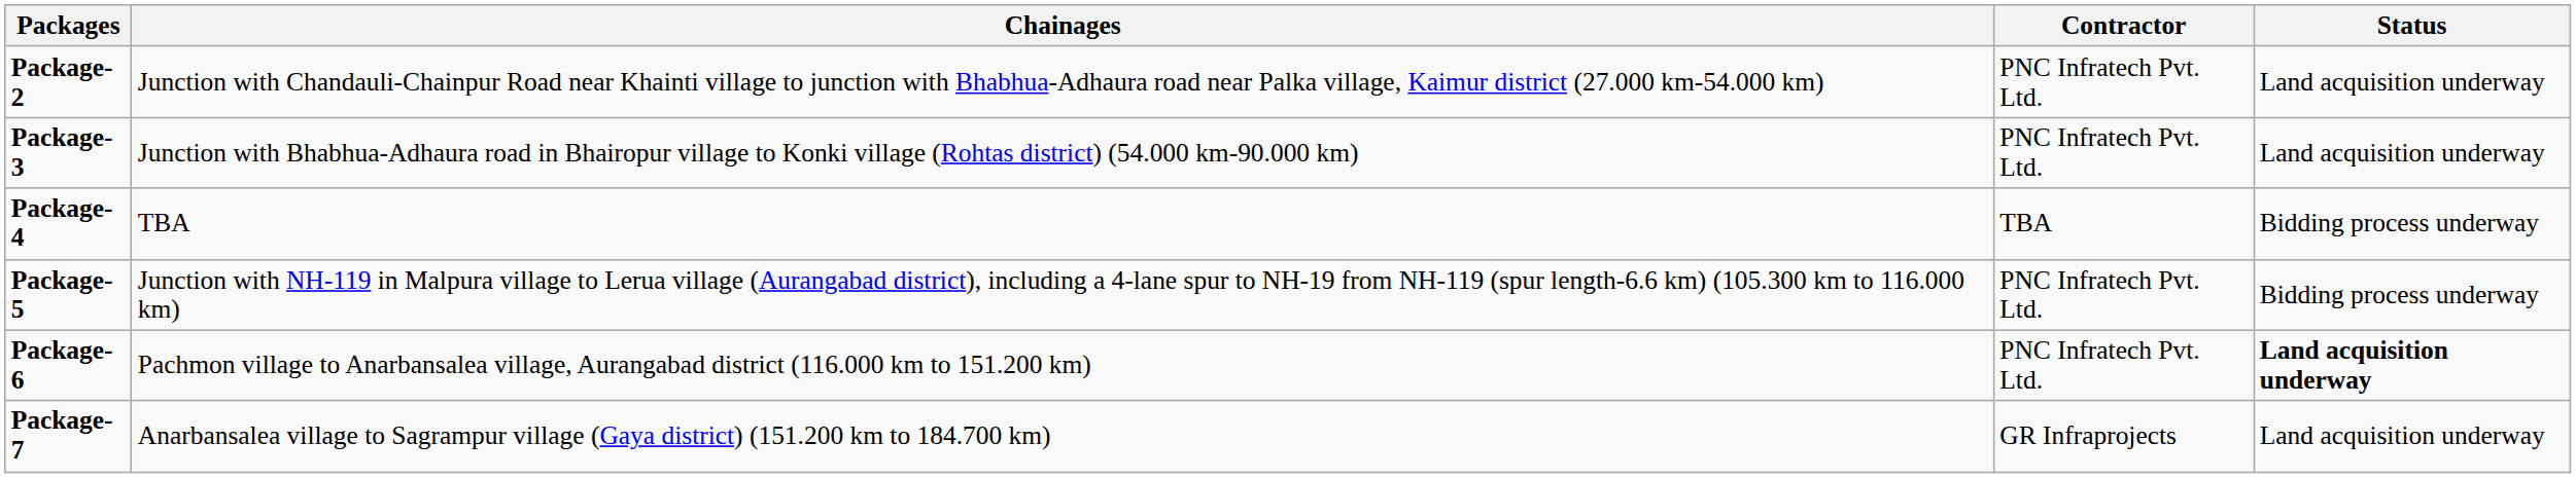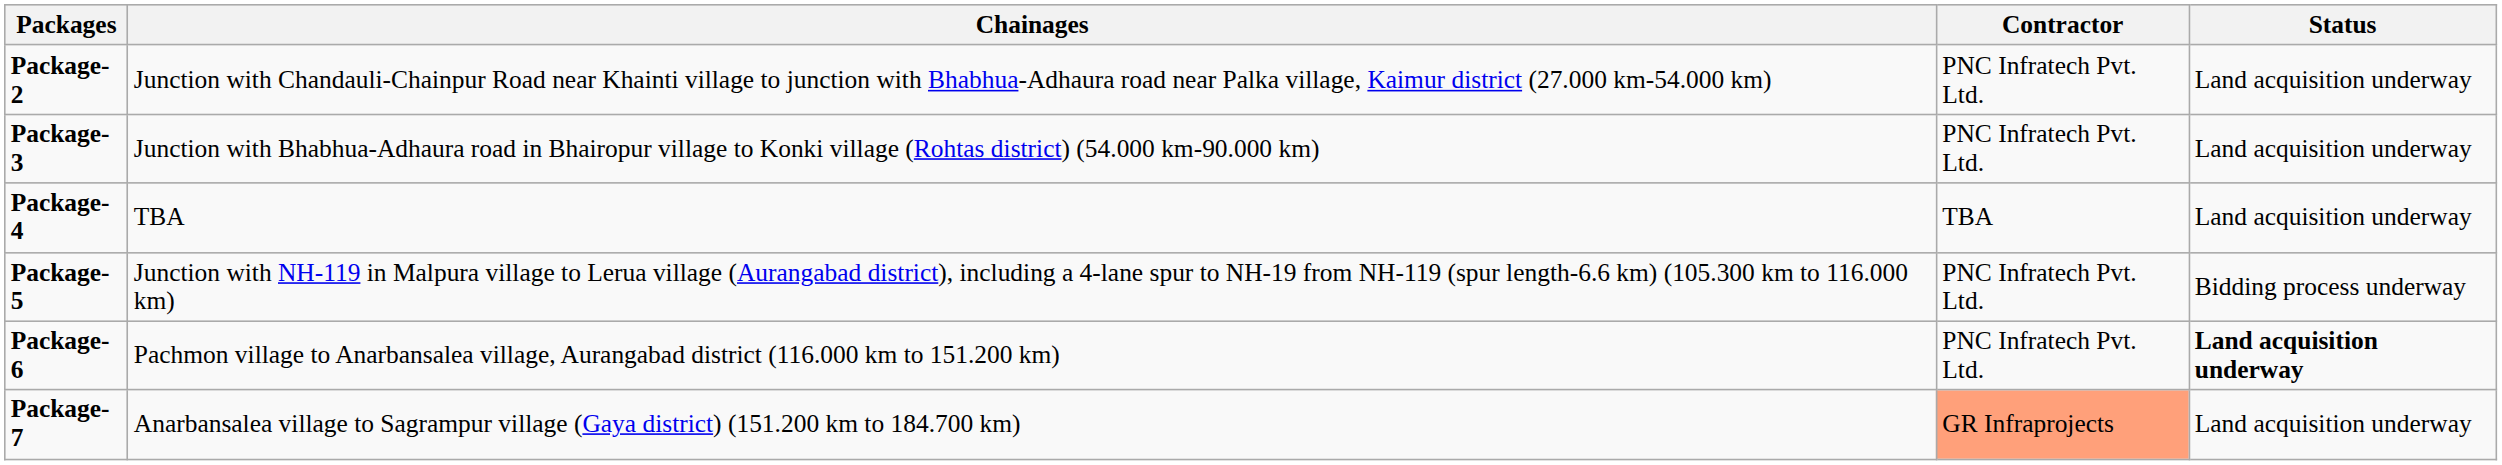Package-4 | Status: Bidding process underway -> Land acquisition underway
Package-7 | Contractor: no background -> lightsalmon background
